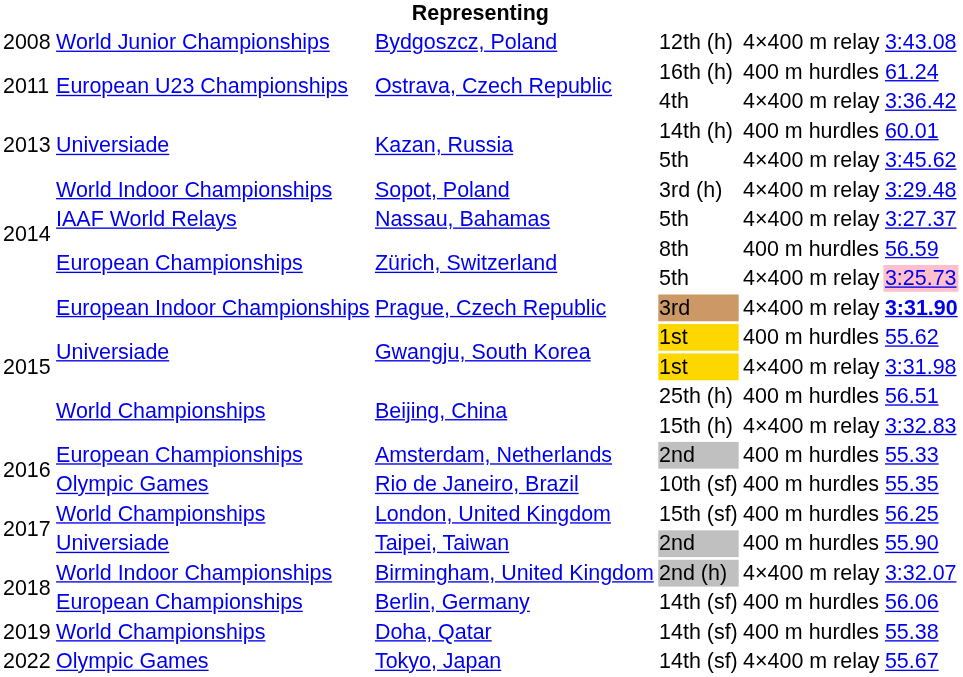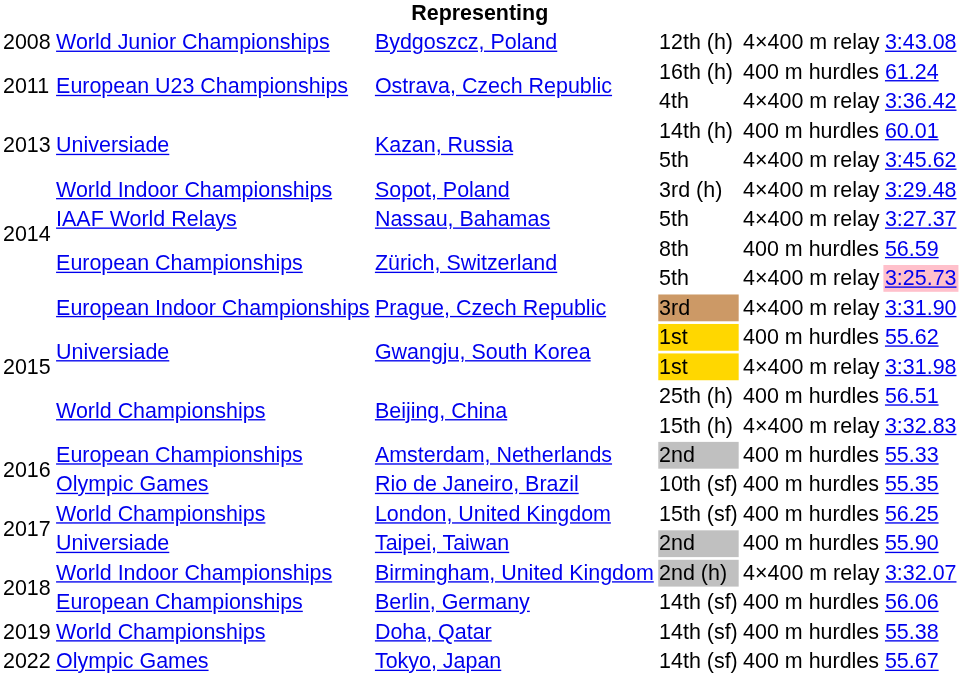Prague, Czech Republic | column 6: bold -> normal
Tokyo, Japan | column 5: 4×400 m relay -> 400 m hurdles
